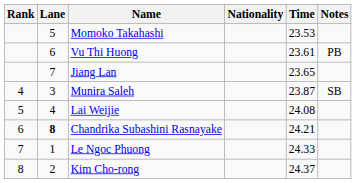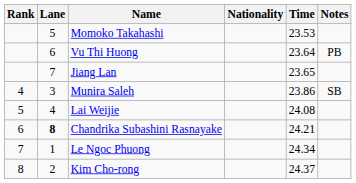Vu Thi Huong | Time: 23.61 -> 23.64
Munira Saleh | Time: 23.87 -> 23.86
Le Ngoc Phuong | Time: 24.33 -> 24.34
